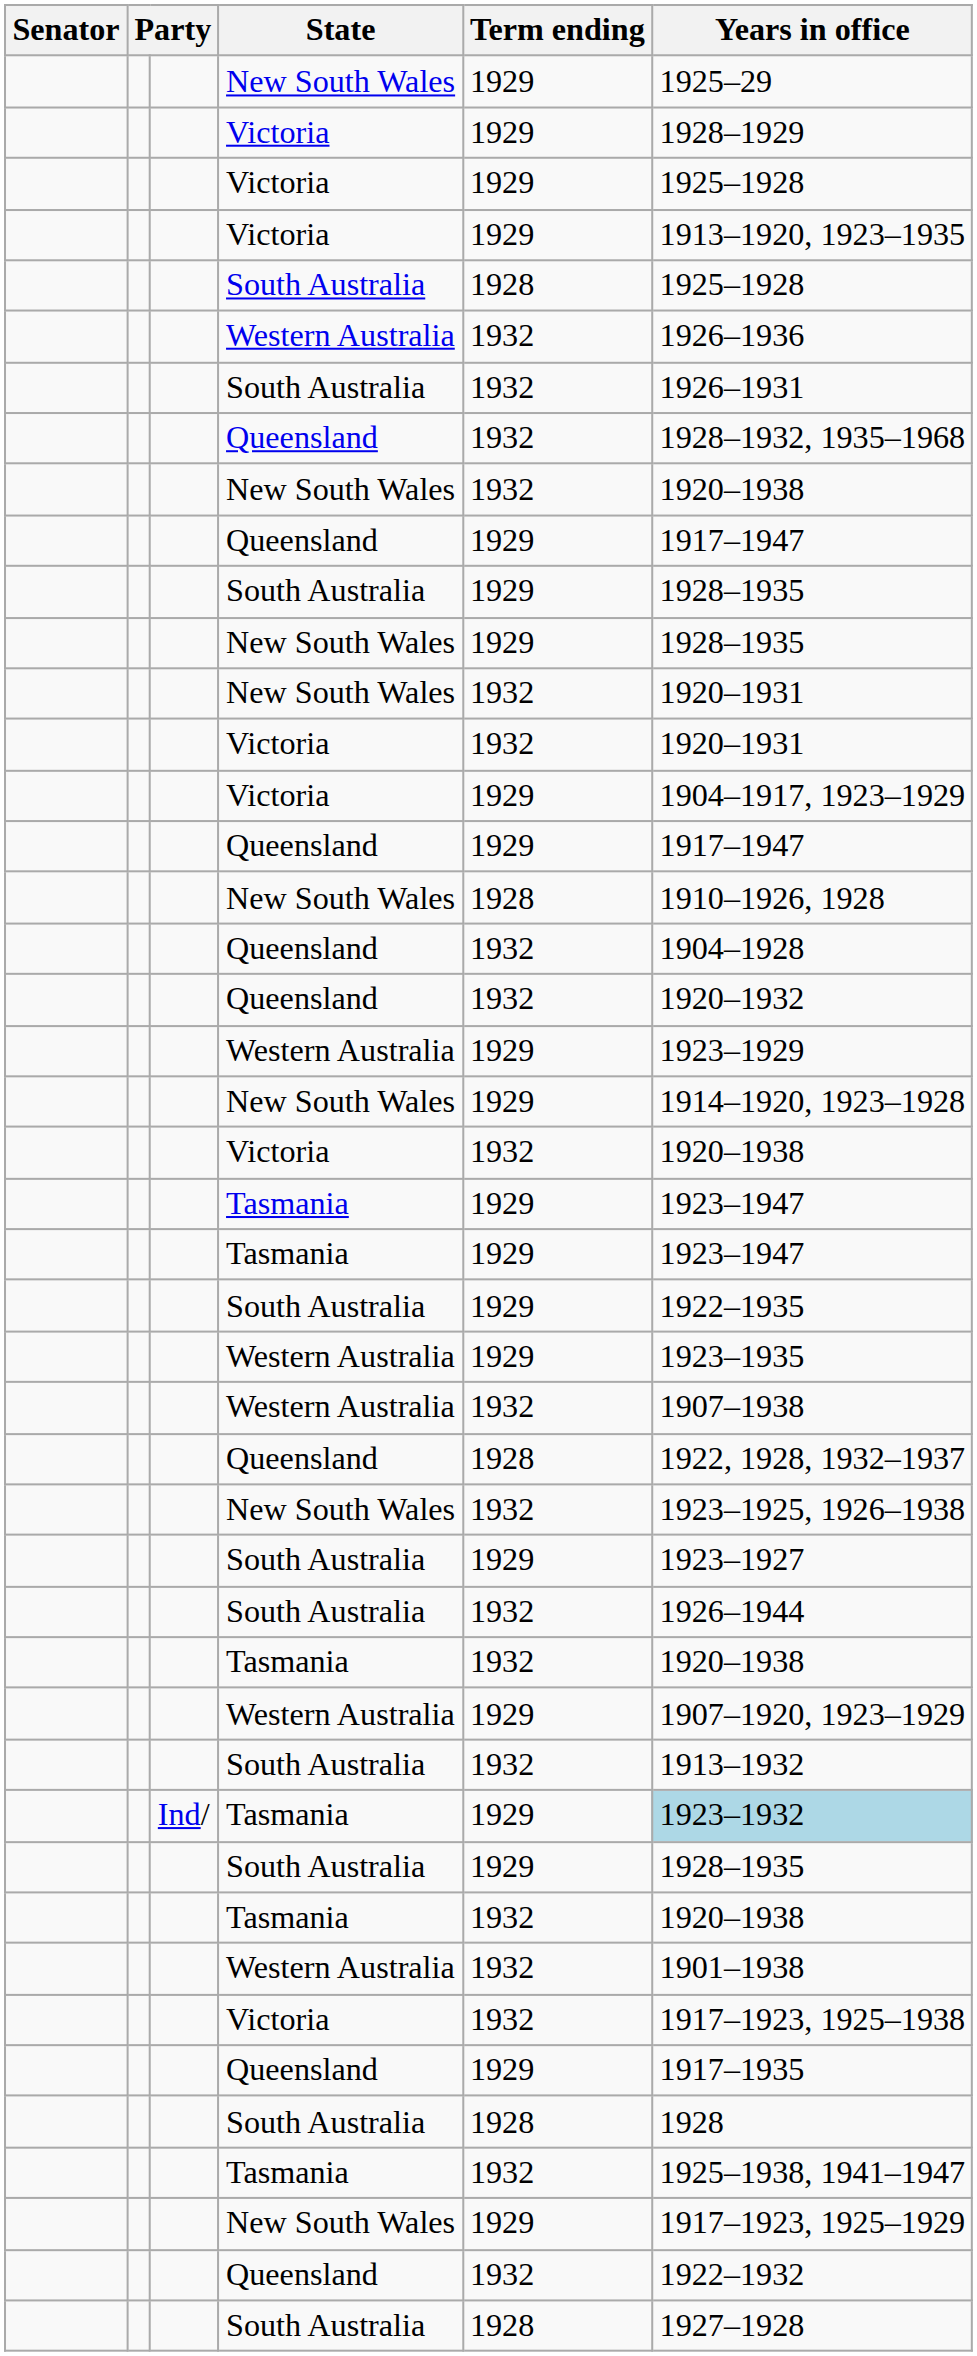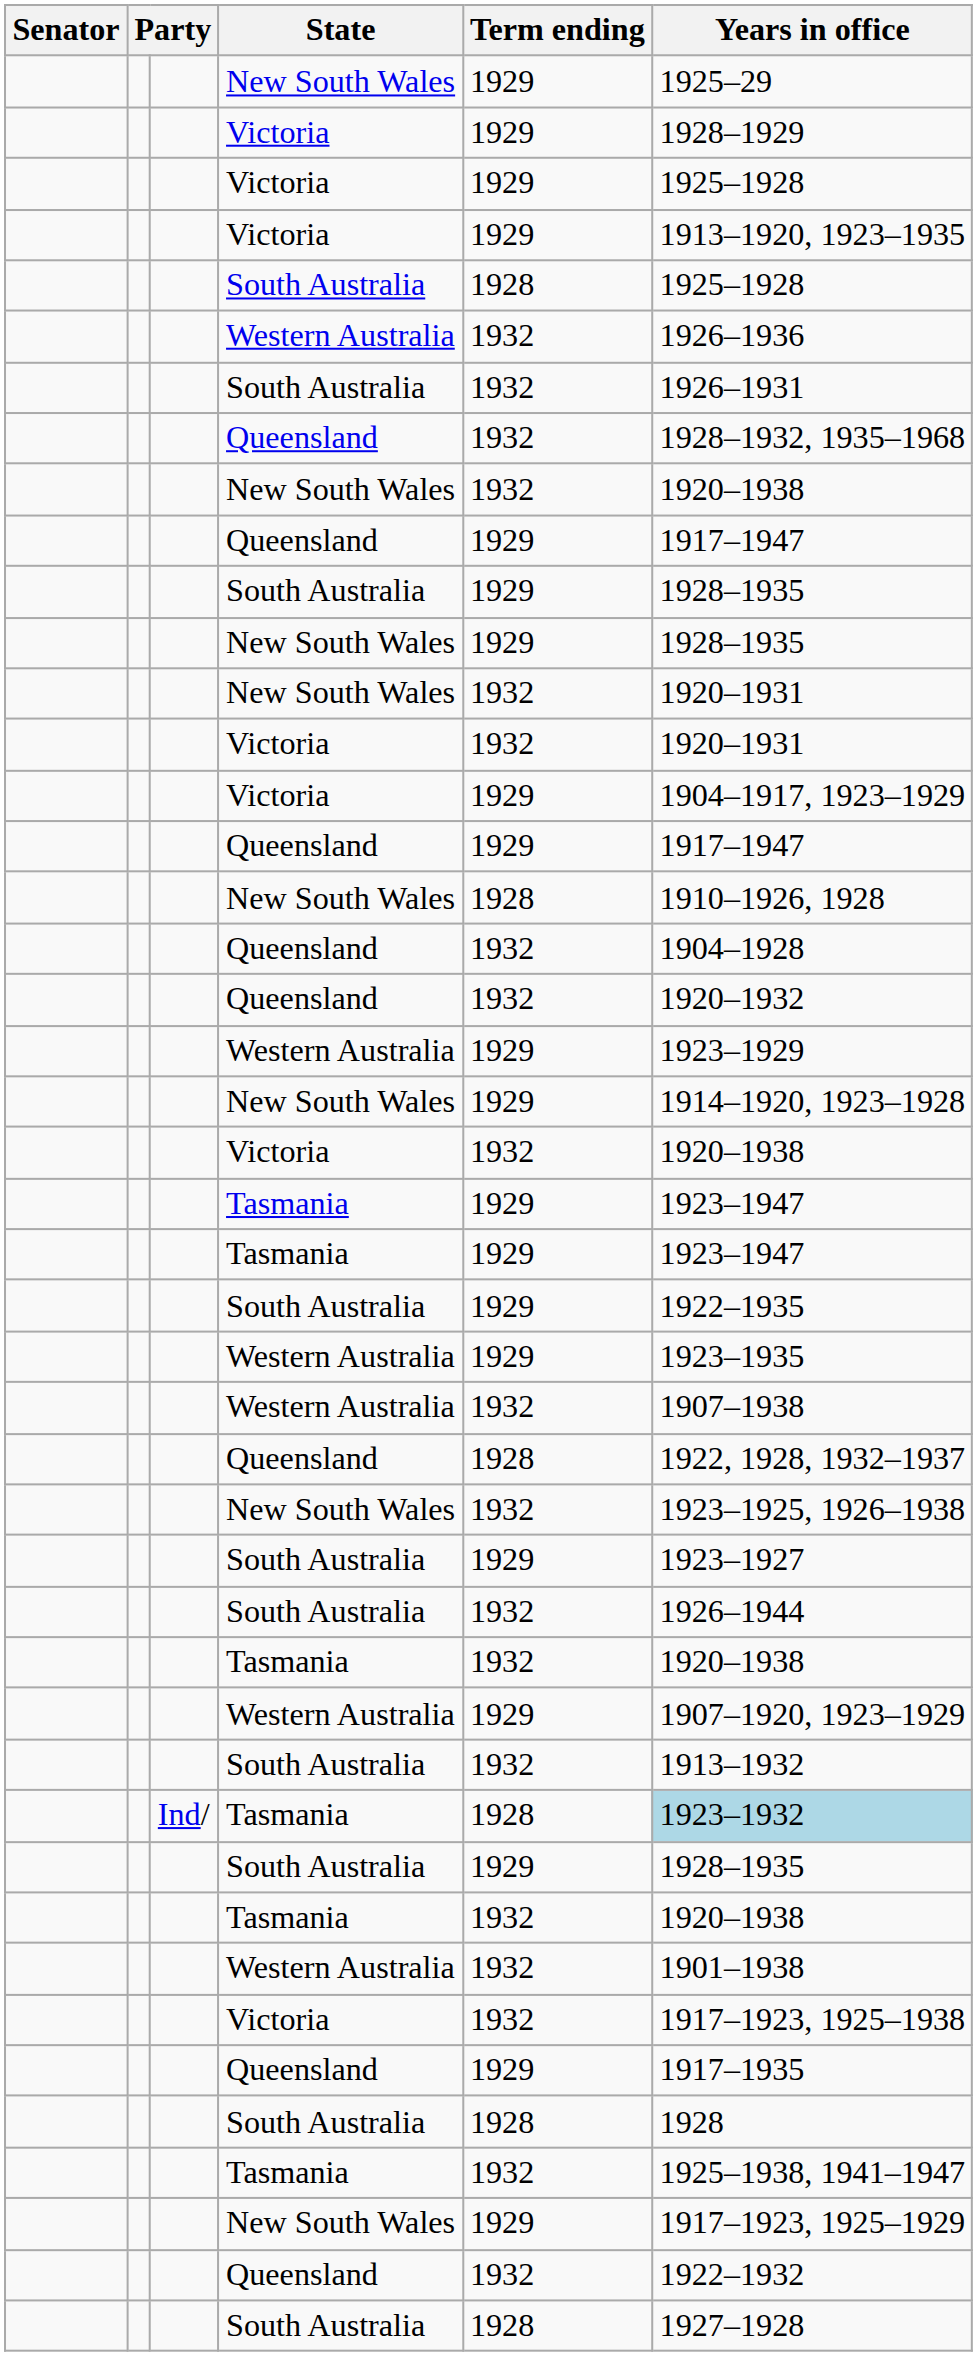Ind/ / Tasmania | Term ending: 1929 -> 1928
